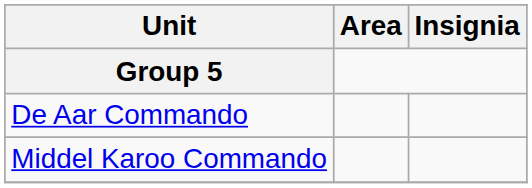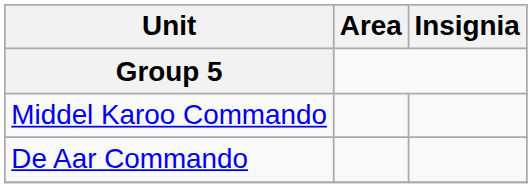rows swapped: Middel Karoo Commando <-> De Aar Commando
